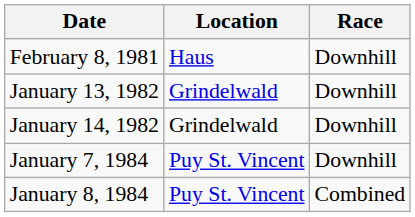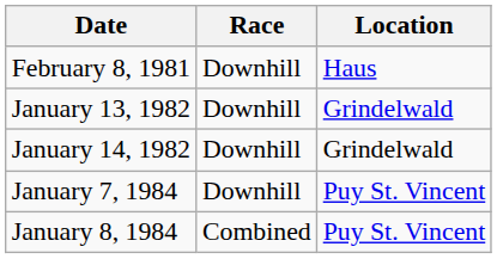columns swapped: Location <-> Race
